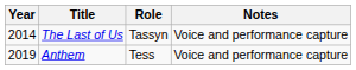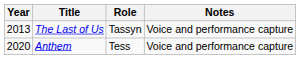The Last of Us | Year: 2014 -> 2013
Anthem | Year: 2019 -> 2020
